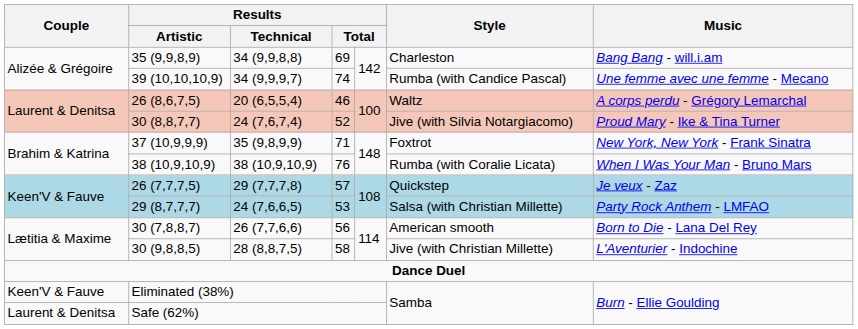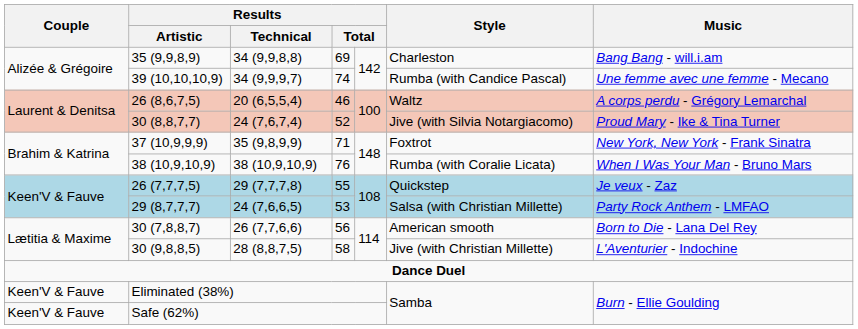26 (7,7,7,5) | column 4: 57 -> 55
Safe (62%) | Couple: Laurent & Denitsa -> Keen'V & Fauve
